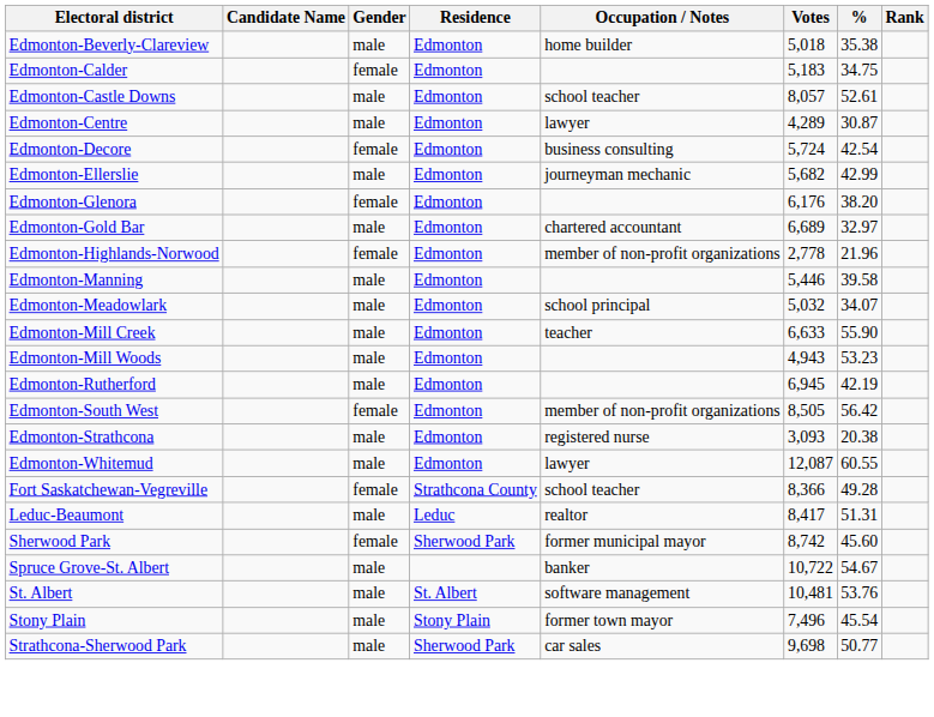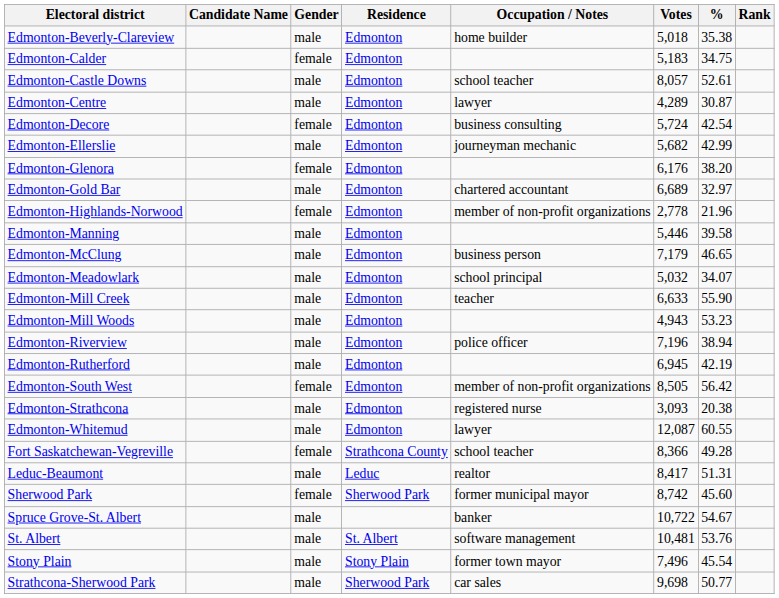+ row: Edmonton-McClung | male | Edmonton | business person | 7,179 | 46.65
+ row: Edmonton-Riverview | male | Edmonton | police officer | 7,196 | 38.94
